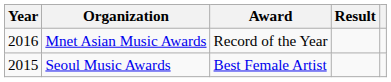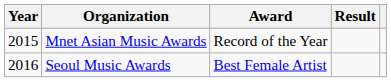Mnet Asian Music Awards | Year: 2016 -> 2015
Seoul Music Awards | Year: 2015 -> 2016
